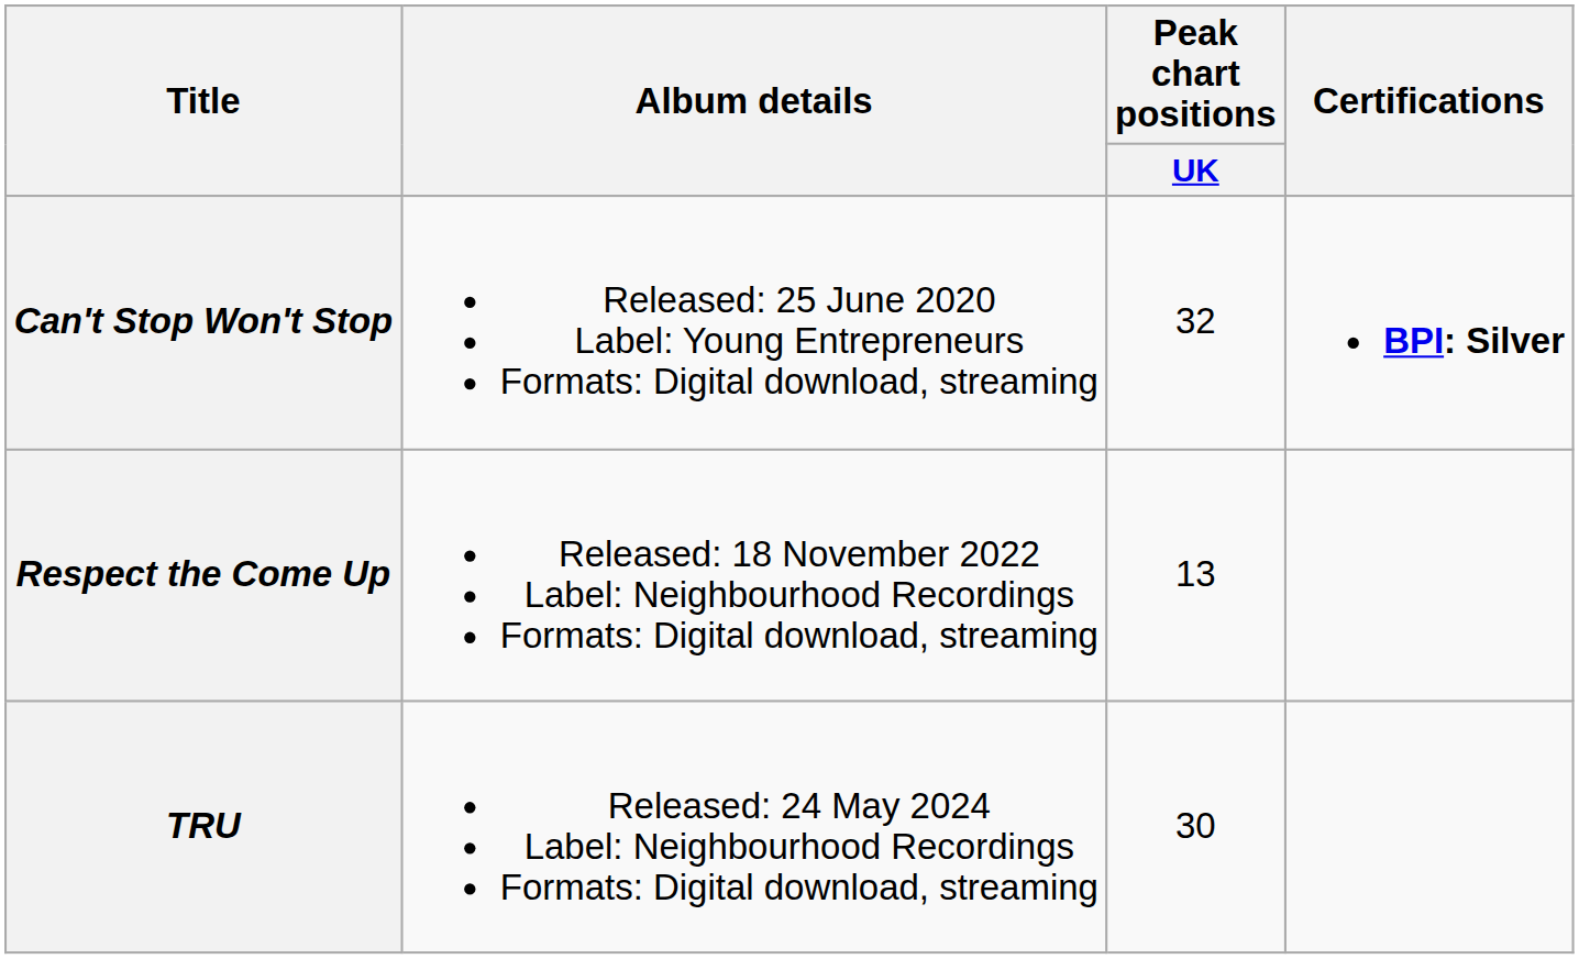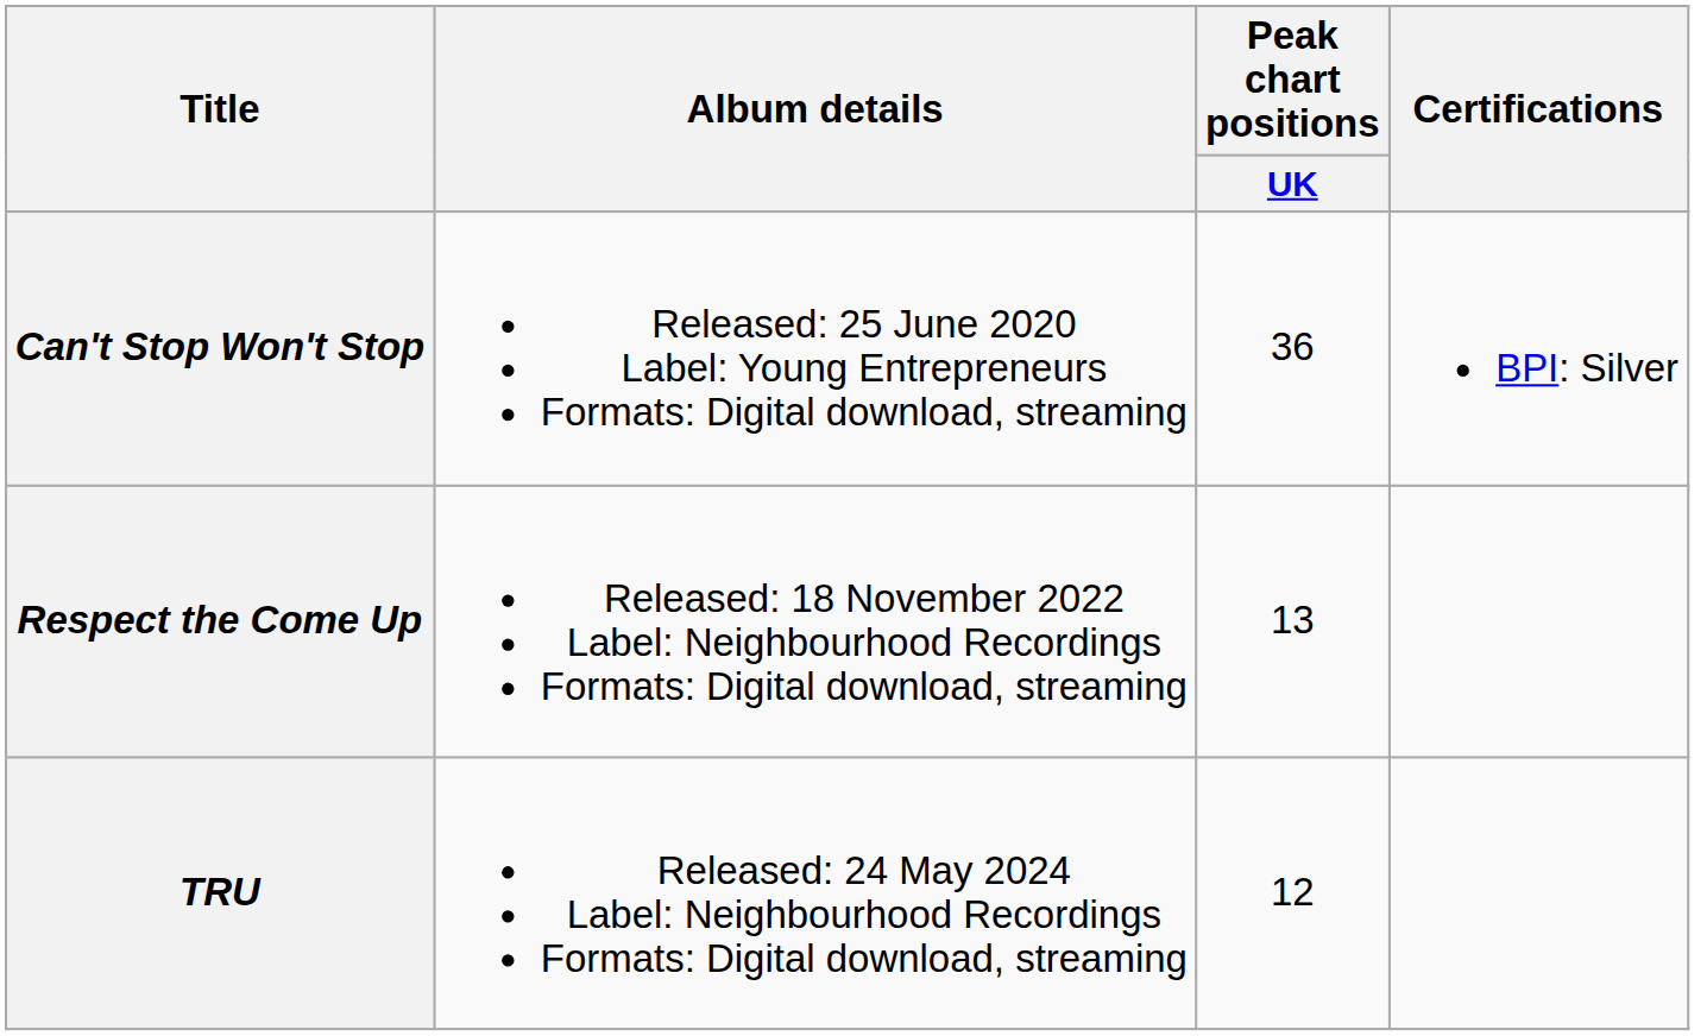Can't Stop Won't Stop | Peak chart positions / UK: 32 -> 36
Can't Stop Won't Stop | Certifications: bold -> normal
TRU | Peak chart positions / UK: 30 -> 12
